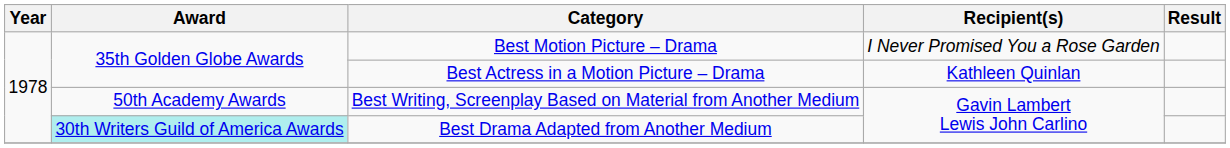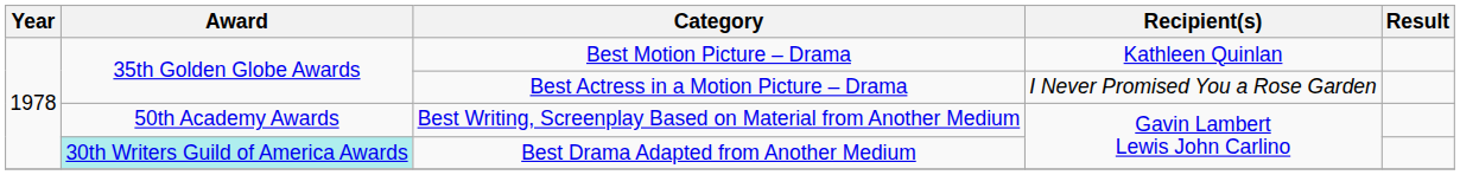Best Motion Picture – Drama | Recipient(s): I Never Promised You a Rose Garden -> Kathleen Quinlan
Best Actress in a Motion Picture – Drama | Recipient(s): Kathleen Quinlan -> I Never Promised You a Rose Garden
